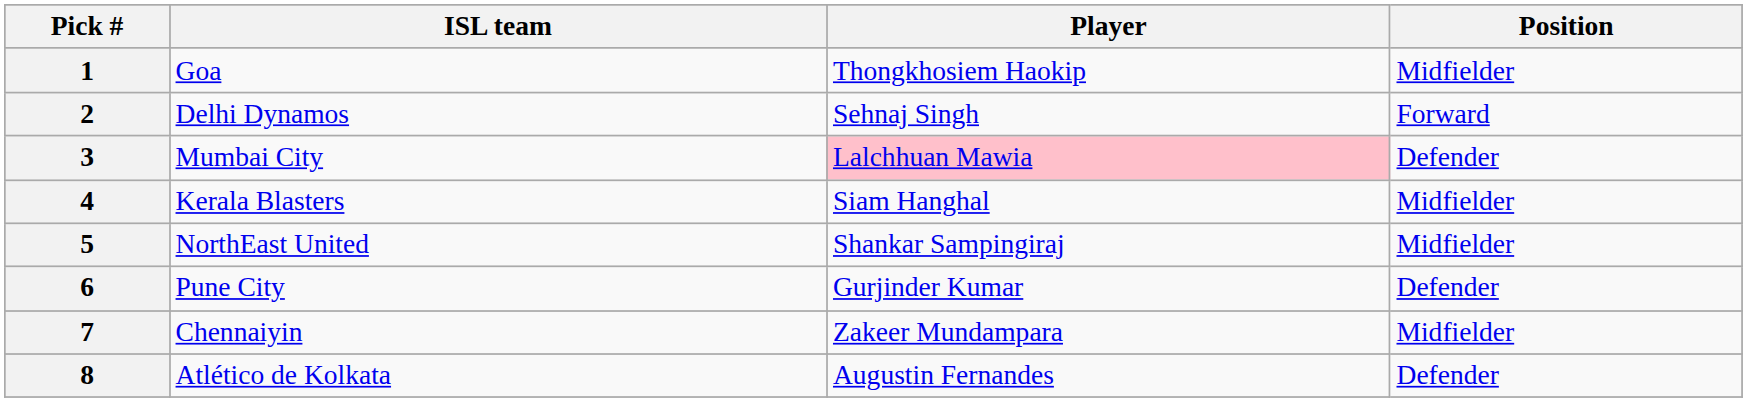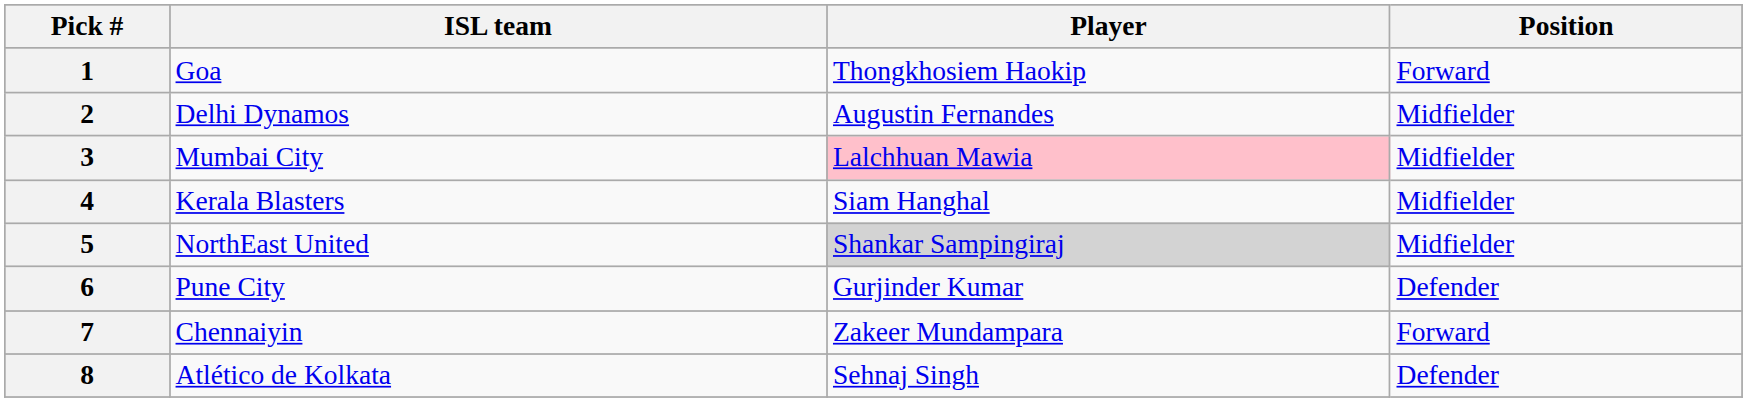1 | Position: Midfielder -> Forward
2 | Player: Sehnaj Singh -> Augustin Fernandes
2 | Position: Forward -> Midfielder
3 | Position: Defender -> Midfielder
5 | Player: no background -> lightgrey background
7 | Position: Midfielder -> Forward
8 | Player: Augustin Fernandes -> Sehnaj Singh
